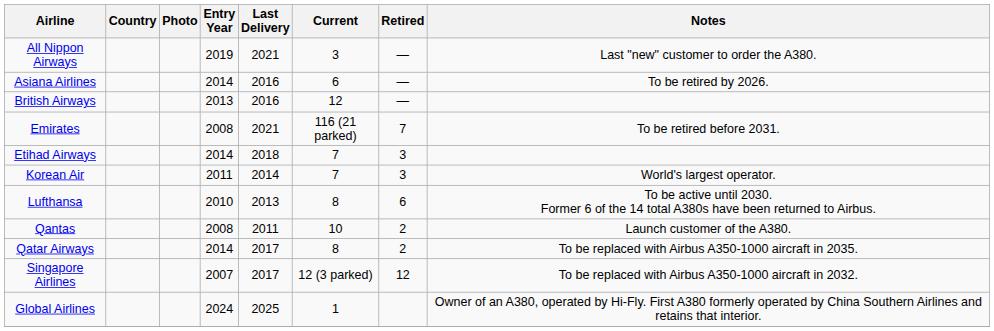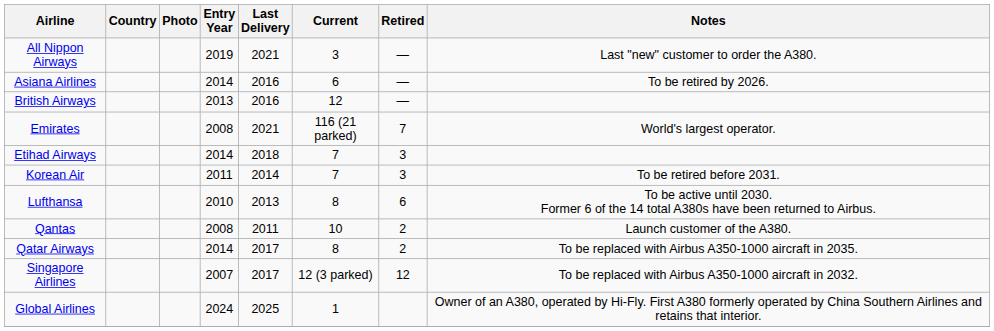Emirates | Notes: To be retired before 2031. -> World's largest operator.
Korean Air | Notes: World's largest operator. -> To be retired before 2031.
